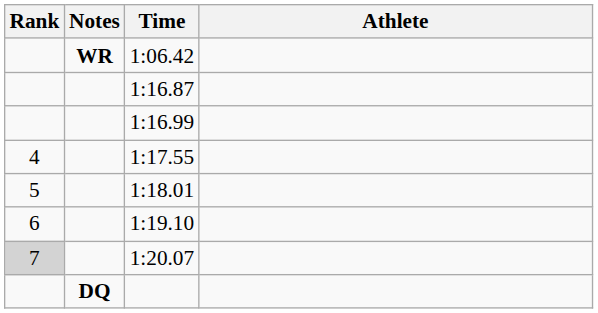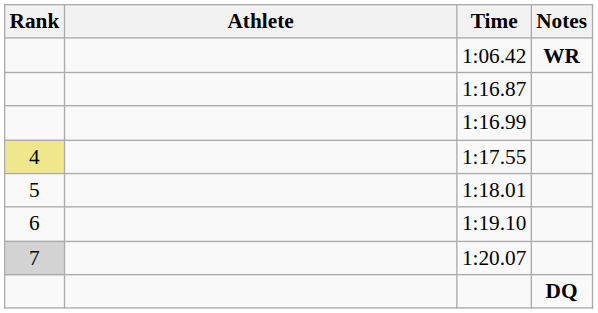columns swapped: Athlete <-> Notes
1:17.55 | Rank: no background -> khaki background
